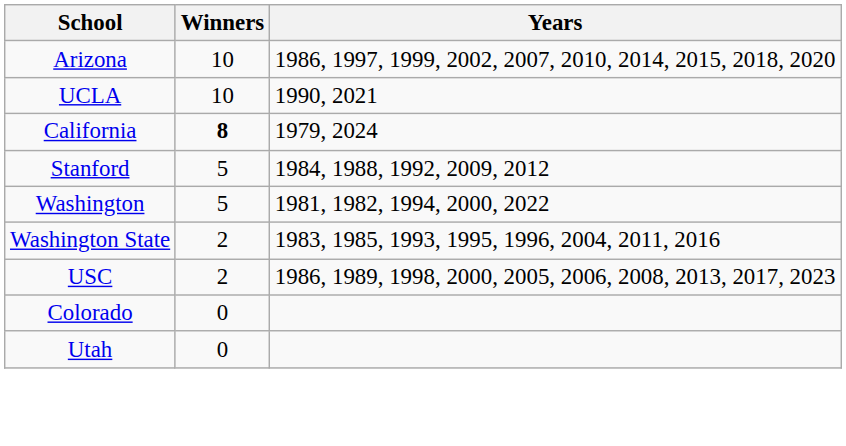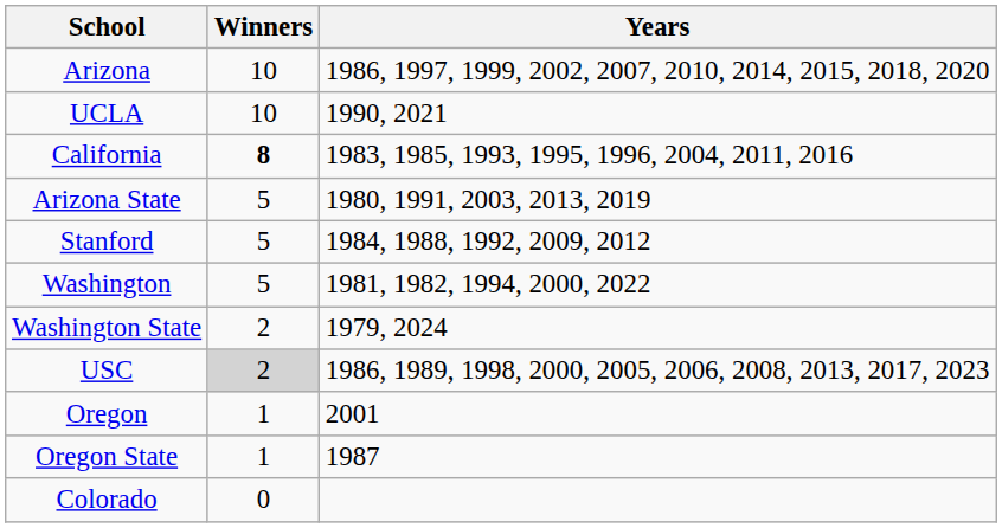California | Years: 1979, 2024 -> 1983, 1985, 1993, 1995, 1996, 2004, 2011, 2016
+ row: Arizona State | 5 | 1980, 1991, 2003, 2013, 2019
Washington State | Years: 1983, 1985, 1993, 1995, 1996, 2004, 2011, 2016 -> 1979, 2024
USC | Winners: no background -> lightgrey background
+ row: Oregon | 1 | 2001
+ row: Oregon State | 1 | 1987
- row: Utah | 0
